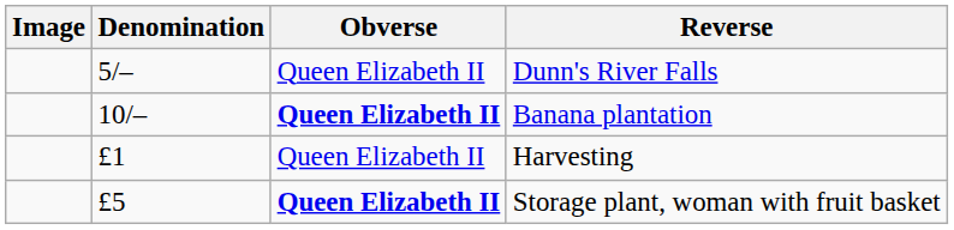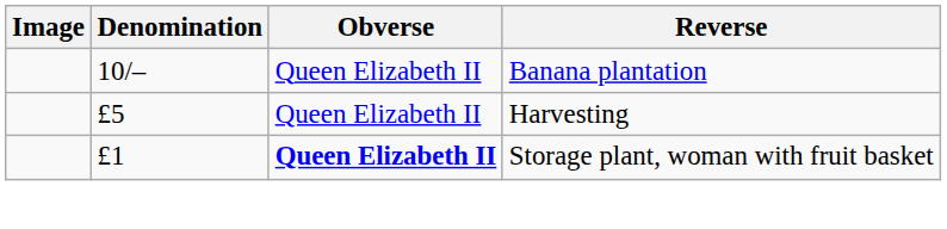- row: 5/– | Queen Elizabeth II | Dunn's River Falls
Banana plantation | Obverse: bold -> normal
Harvesting | Denomination: £1 -> £5
Storage plant, woman with fruit basket | Denomination: £5 -> £1
